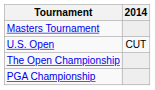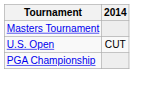- row: The Open Championship
